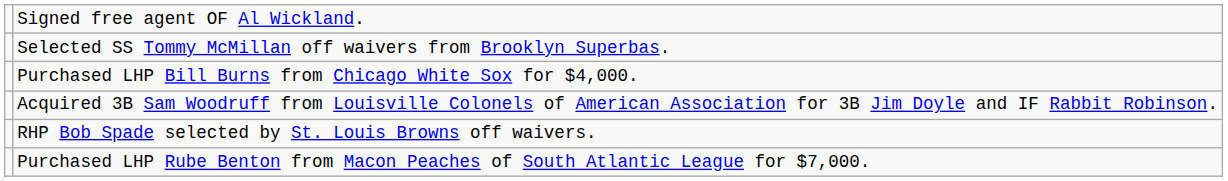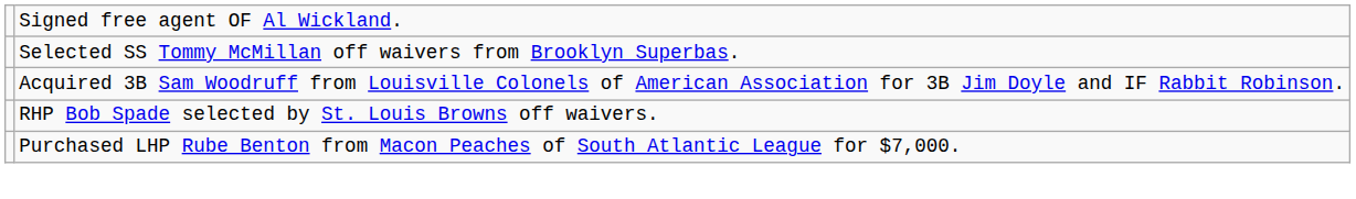- row: Purchased LHP Bill Burns from Chicago White Sox for $4,000.
